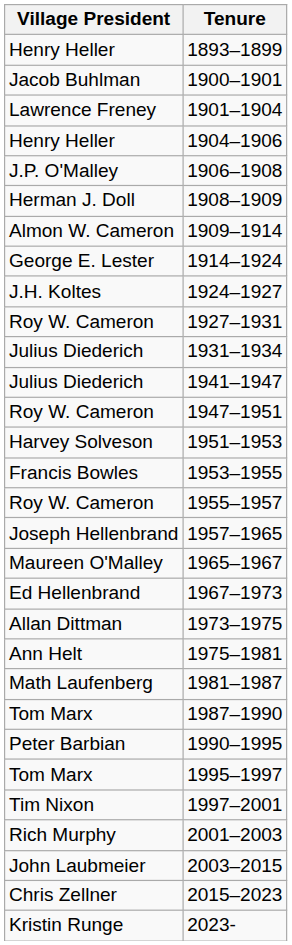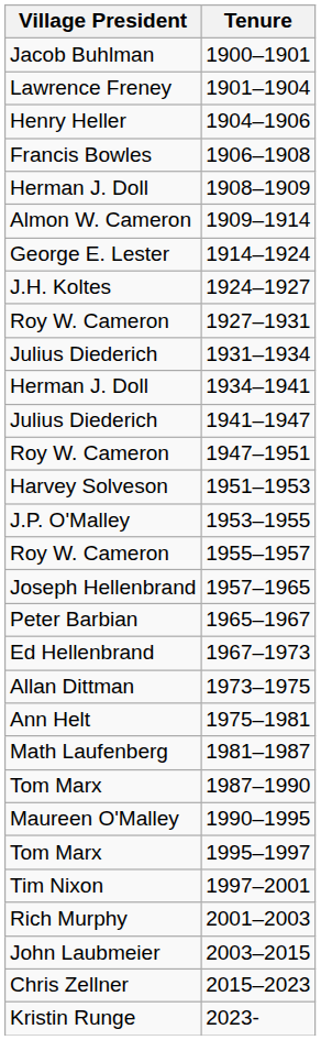- row: Henry Heller | 1893–1899
1906–1908 | Village President: J.P. O'Malley -> Francis Bowles
+ row: Herman J. Doll | 1934–1941
1953–1955 | Village President: Francis Bowles -> J.P. O'Malley
1965–1967 | Village President: Maureen O'Malley -> Peter Barbian
1990–1995 | Village President: Peter Barbian -> Maureen O'Malley
